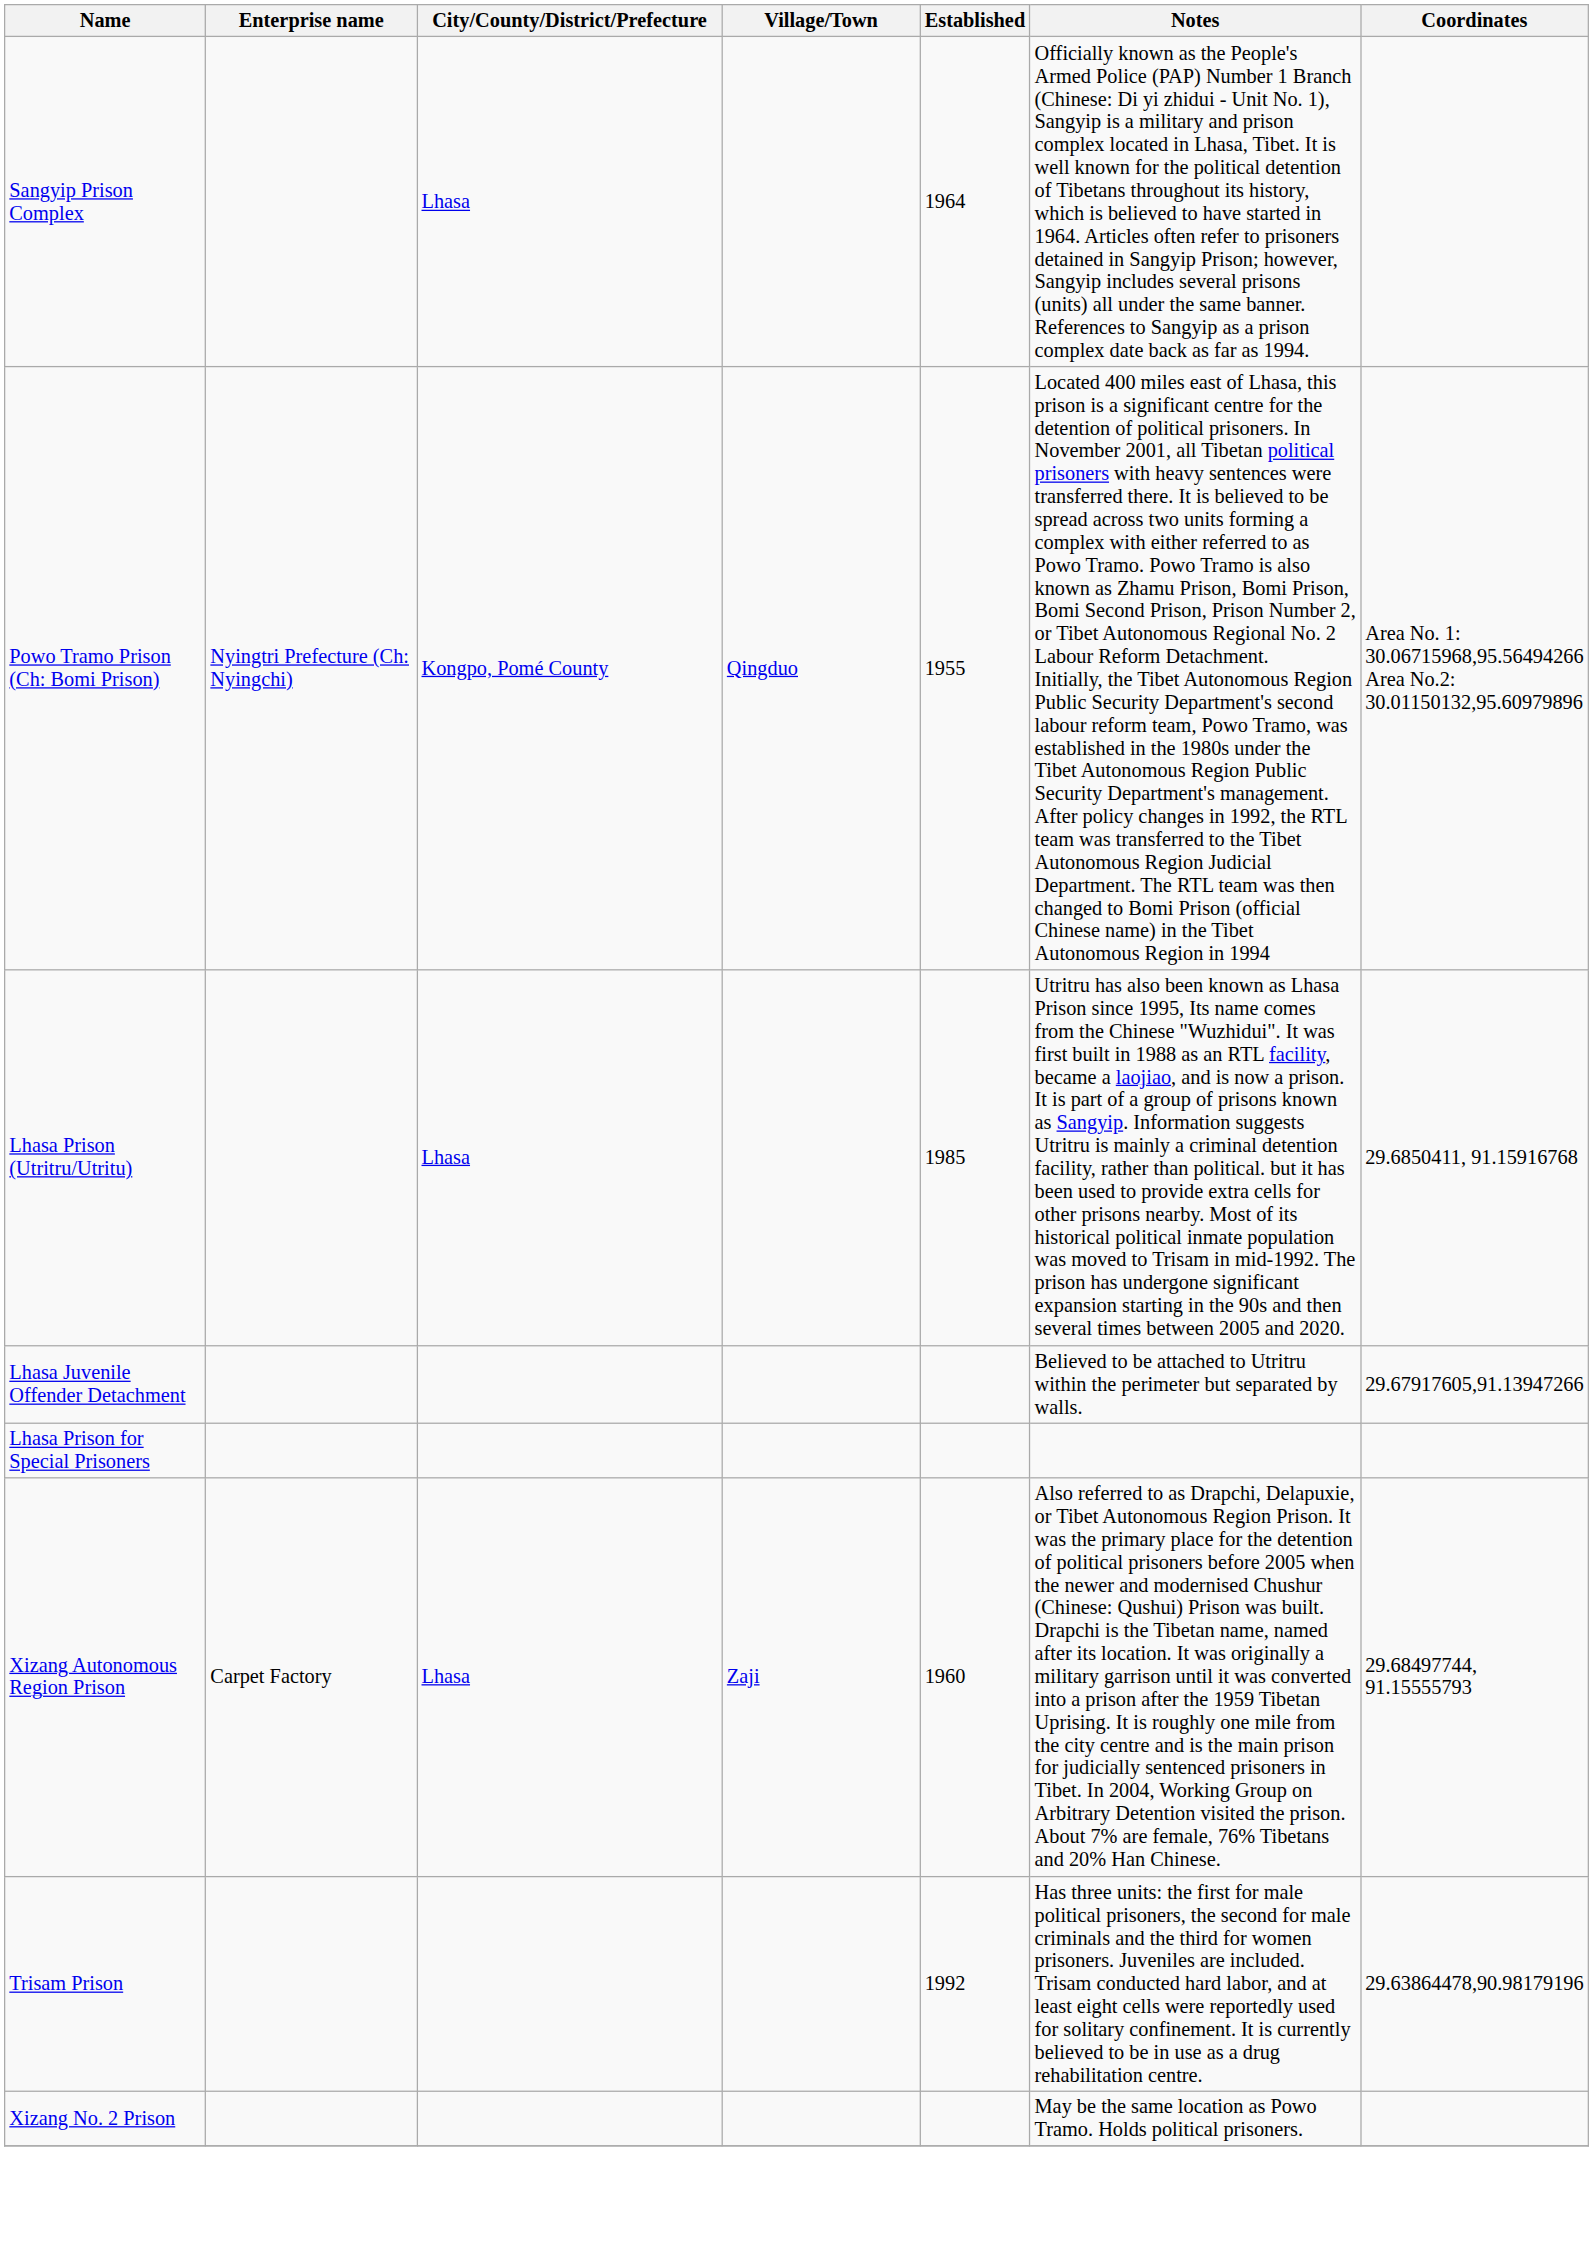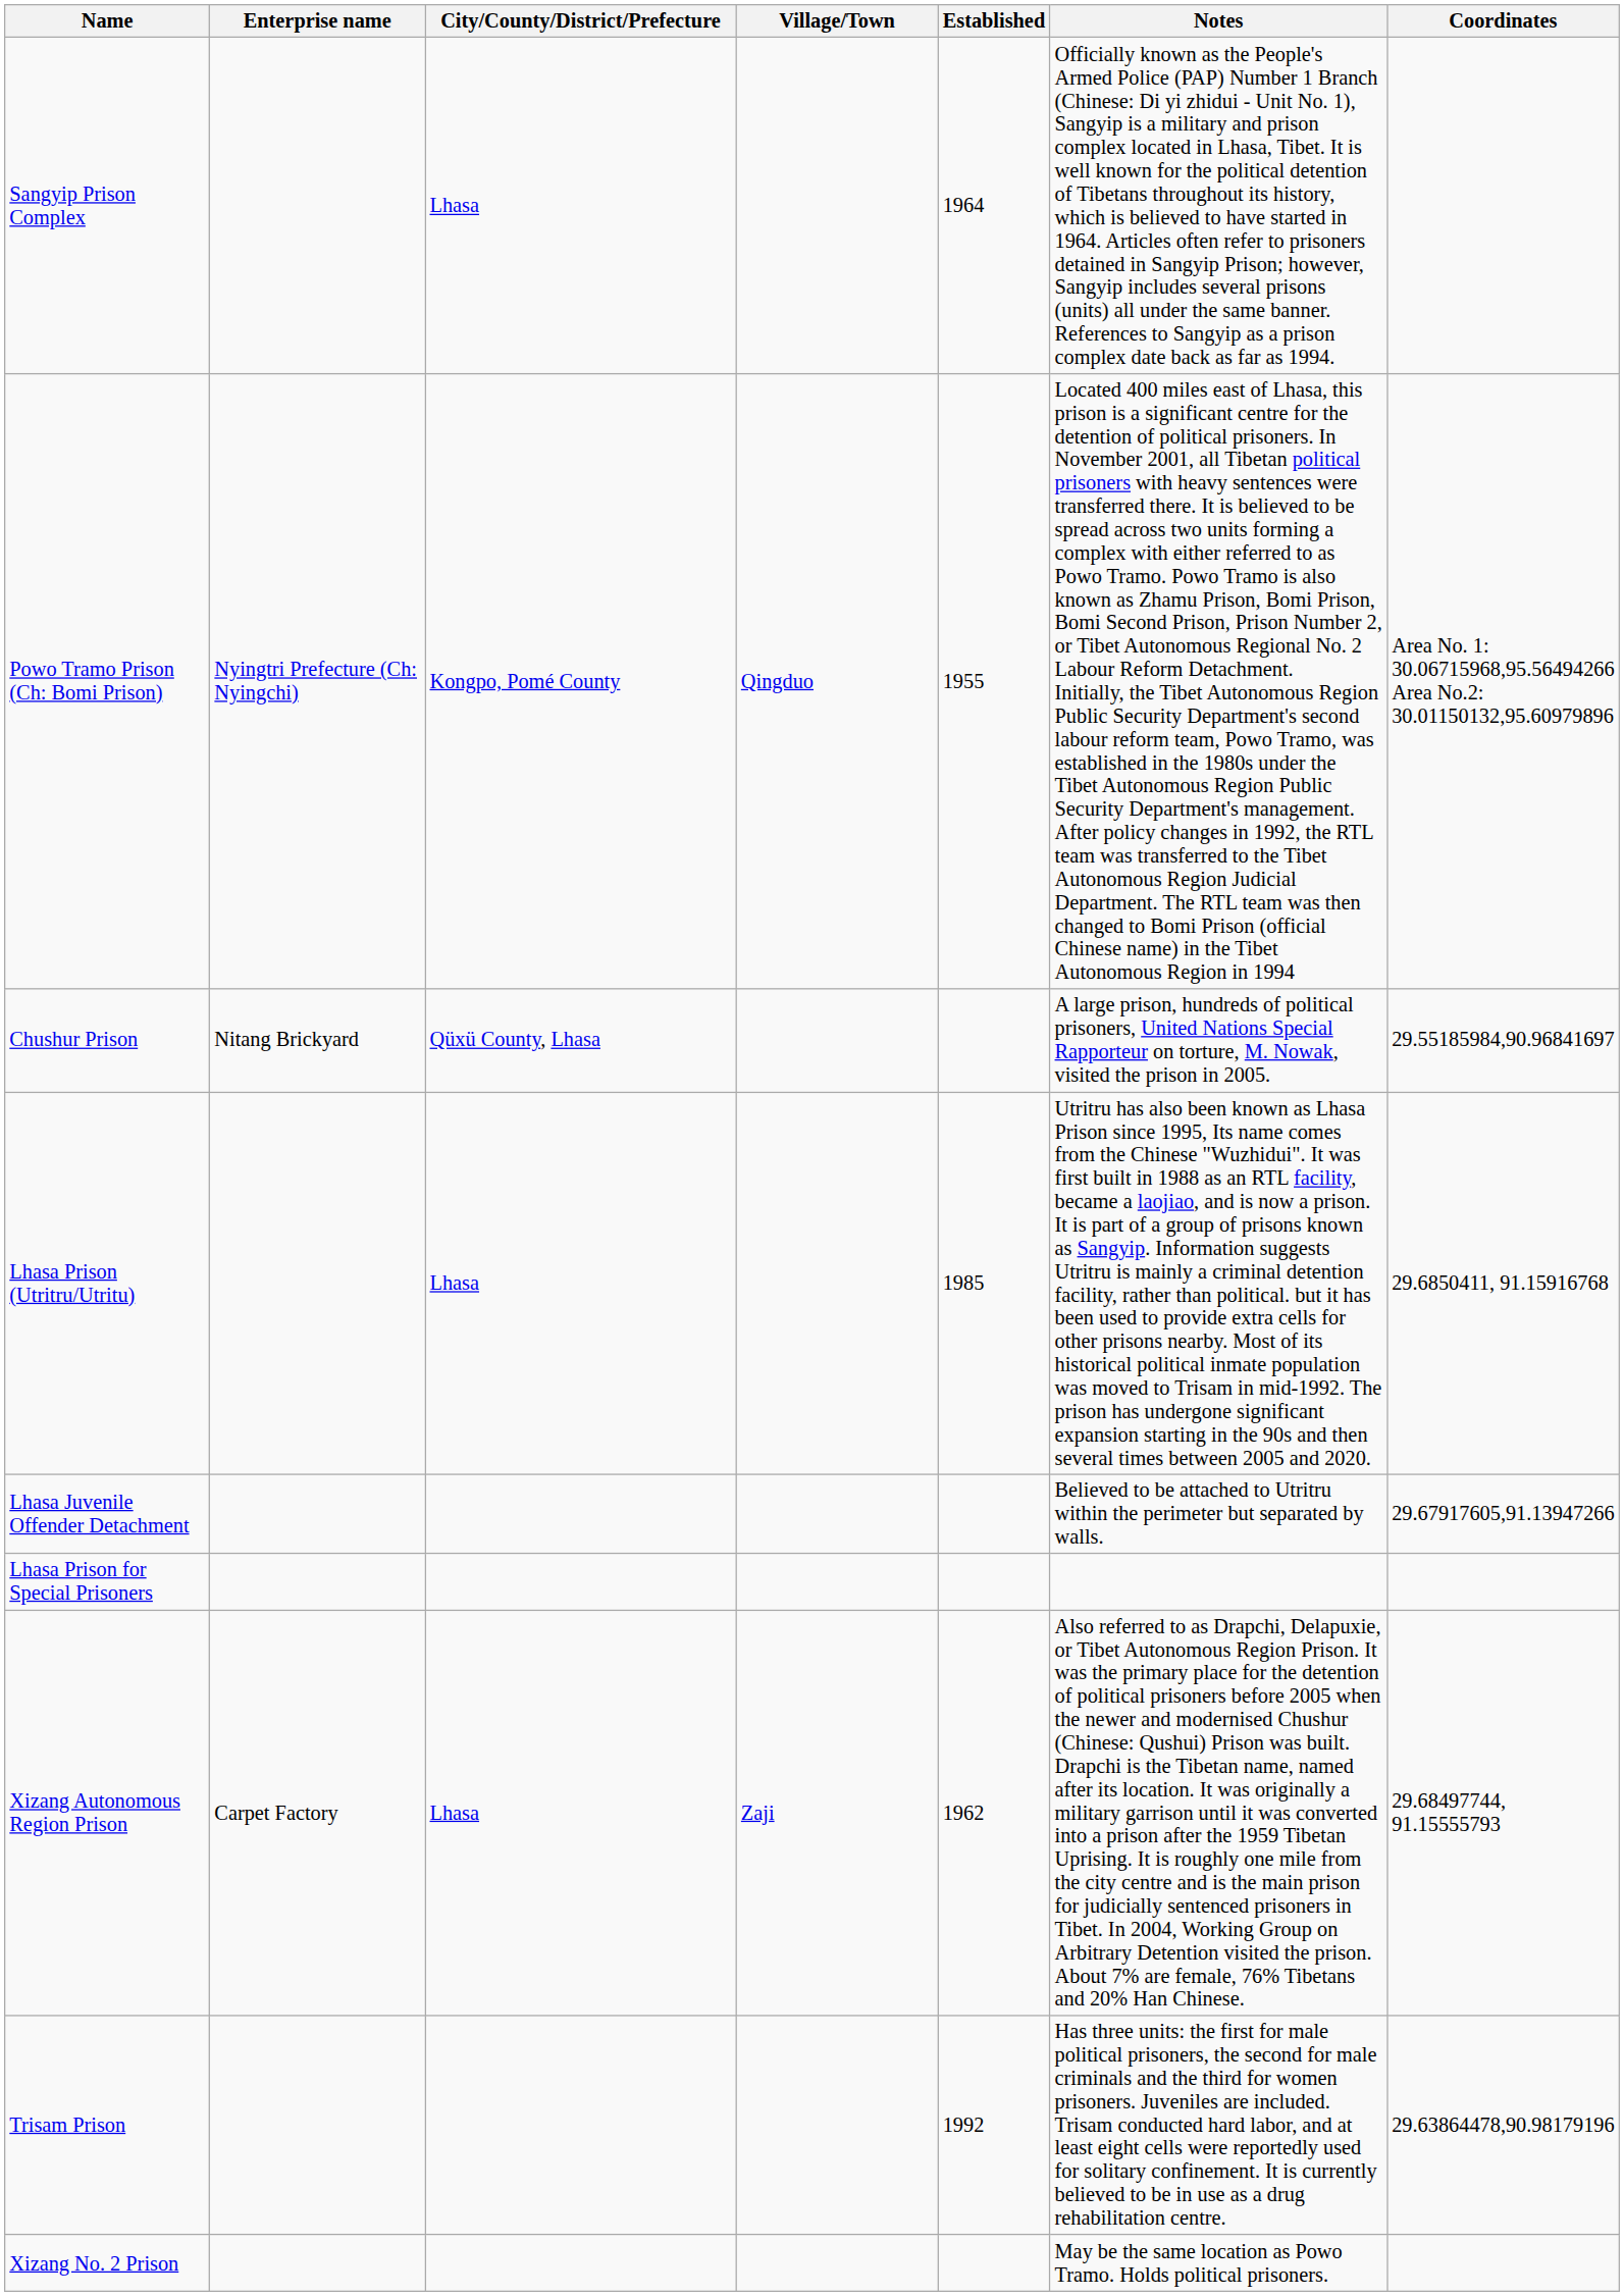+ row: Chushur Prison | Nitang Brickyard | Qüxü County, Lhasa | A large prison, hundreds of political prisoners, United Nations Special Rapporteur on torture, M. Nowak, visited the prison in 2005. | 29.55185984,90.96841697
Xizang Autonomous Region Prison | Established: 1960 -> 1962
